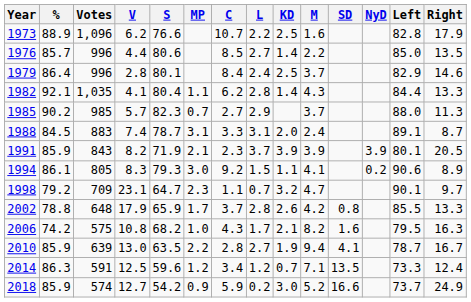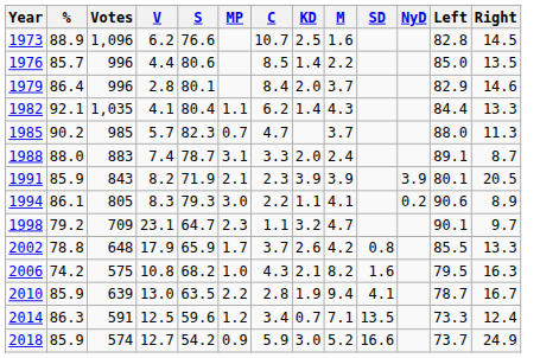- column: L | 2.2 | 2.7 | 2.4 | 2.8 | 2.9 | 3.1 | 3.7 | 1.5 | 0.7 | 2.8 | 1.7 | 2.7 | 1.2 | 0.2
1973 | Right: 17.9 -> 14.5
1979 | KD: 2.5 -> 2.0
1985 | C: 2.7 -> 4.7
1988 | %: 84.5 -> 88.0
1994 | C: 9.2 -> 2.2
